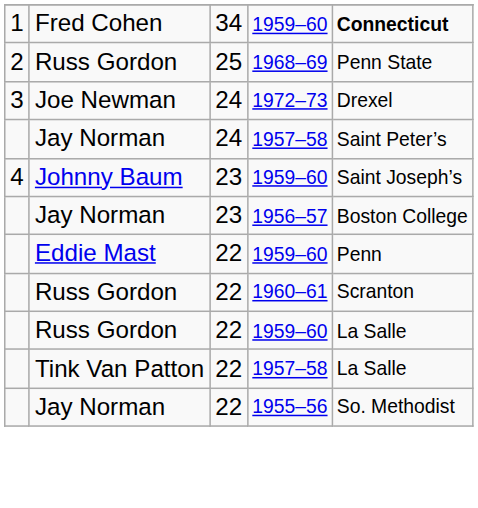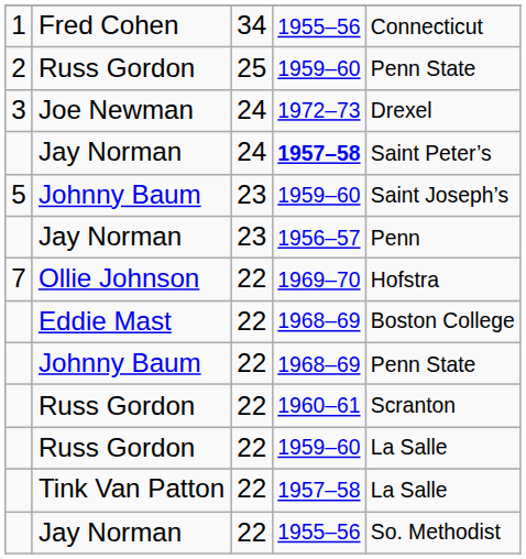Fred Cohen | column 4: 1959–60 -> 1955–56
Fred Cohen | column 5: bold -> normal
Russ Gordon / 25 | column 4: 1968–69 -> 1959–60
Jay Norman / 24 | column 4: normal -> bold
Johnny Baum / 23 | column 1: 4 -> 5
Jay Norman / 23 | column 5: Boston College -> Penn
+ row: 7 | Ollie Johnson | 22 | 1969–70 | Hofstra
Eddie Mast | column 4: 1959–60 -> 1968–69
Eddie Mast | column 5: Penn -> Boston College
+ row: Johnny Baum | 22 | 1968–69 | Penn State
